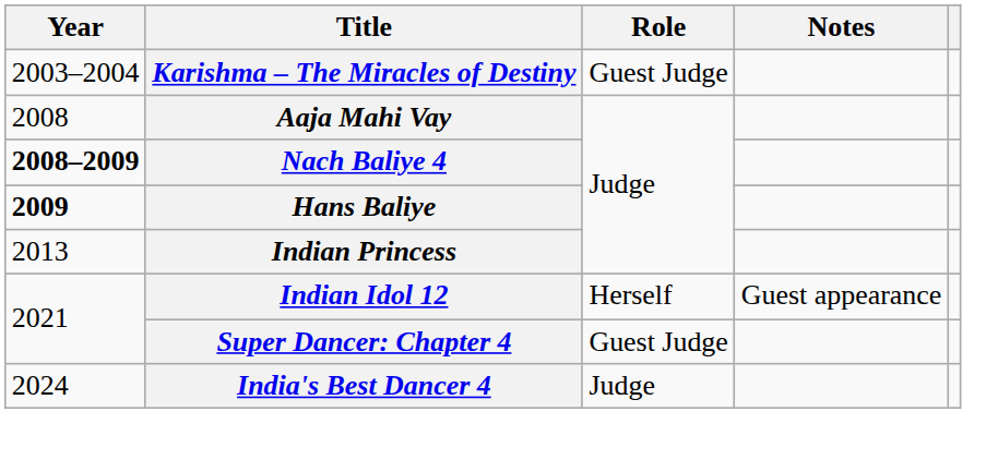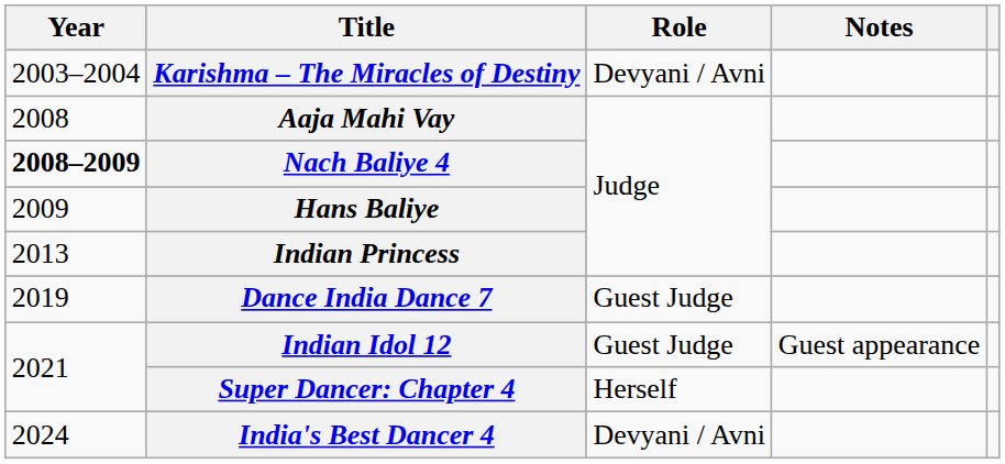Karishma – The Miracles of Destiny | Role: Guest Judge -> Devyani / Avni
Hans Baliye | Year: bold -> normal
+ row: 2019 | Dance India Dance 7 | Guest Judge
Indian Idol 12 | Role: Herself -> Guest Judge
Super Dancer: Chapter 4 | Role: Guest Judge -> Herself
India's Best Dancer 4 | Role: Judge -> Devyani / Avni
